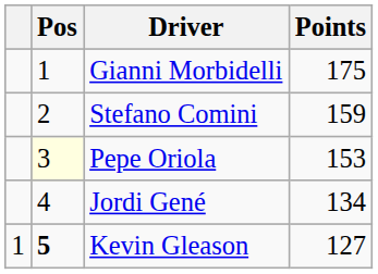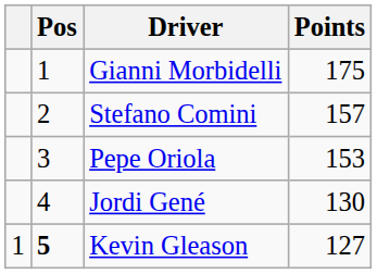Stefano Comini | Points: 159 -> 157
Pepe Oriola | Pos: lightyellow background -> no background
Jordi Gené | Points: 134 -> 130
